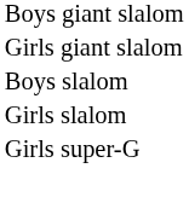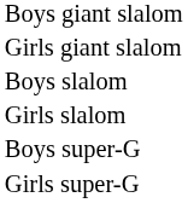+ row: Boys super-G
